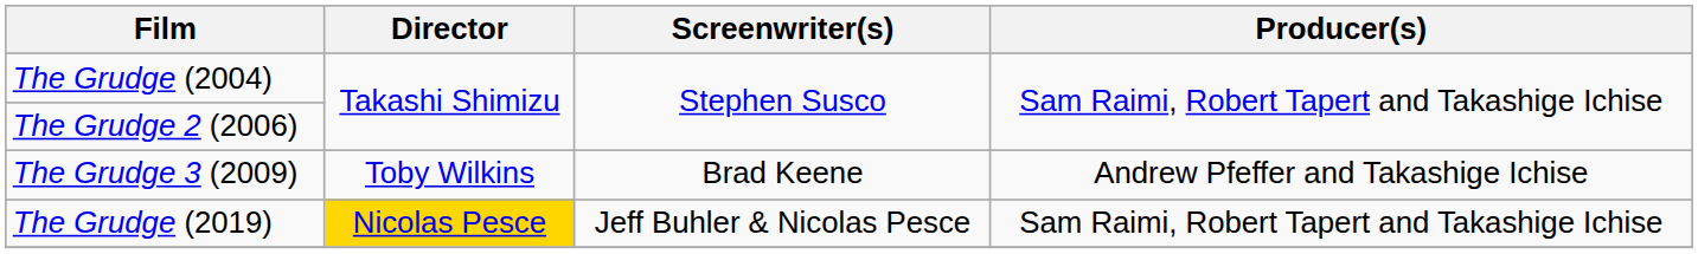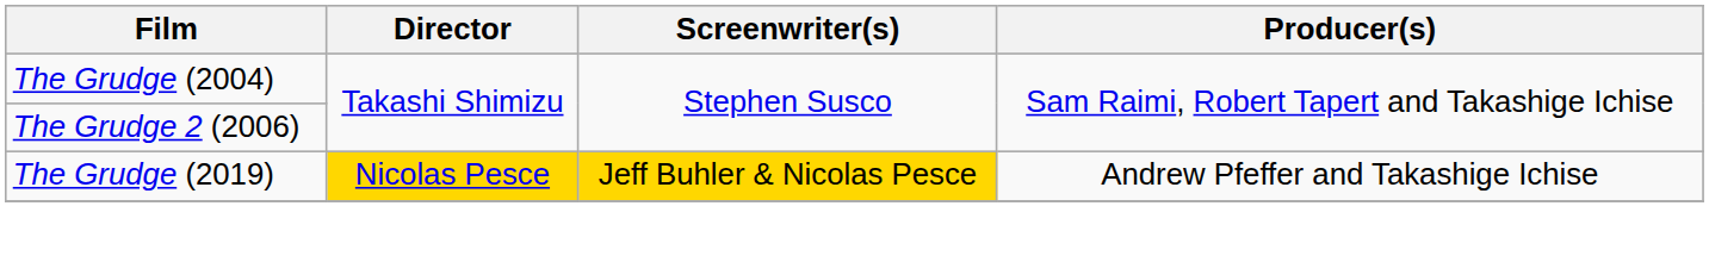- row: The Grudge 3 (2009) | Toby Wilkins | Brad Keene | Andrew Pfeffer and Takashige Ichise
The Grudge (2019) | Screenwriter(s): no background -> gold background
The Grudge (2019) | Producer(s): Sam Raimi, Robert Tapert and Takashige Ichise -> Andrew Pfeffer and Takashige Ichise
